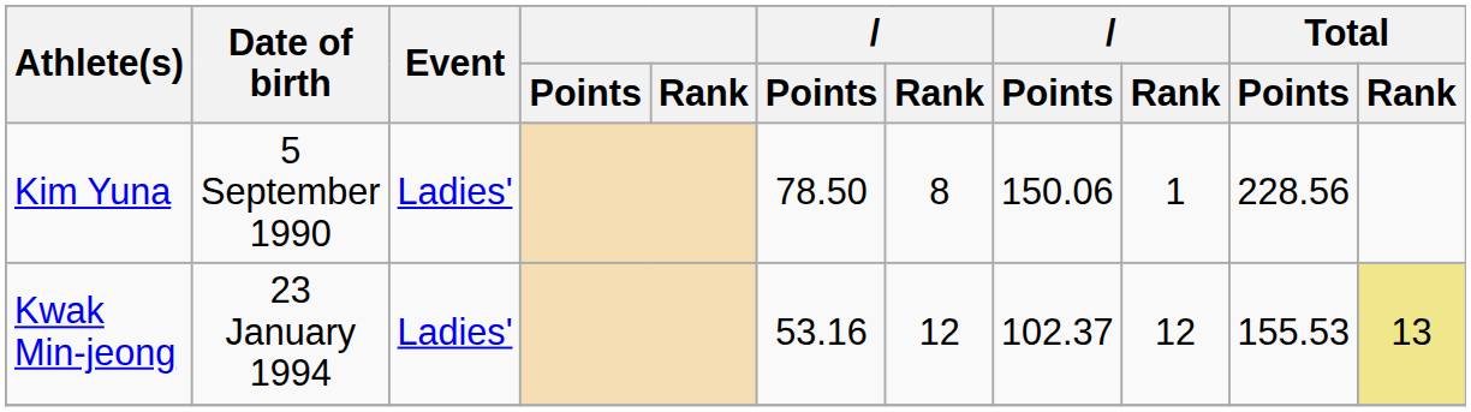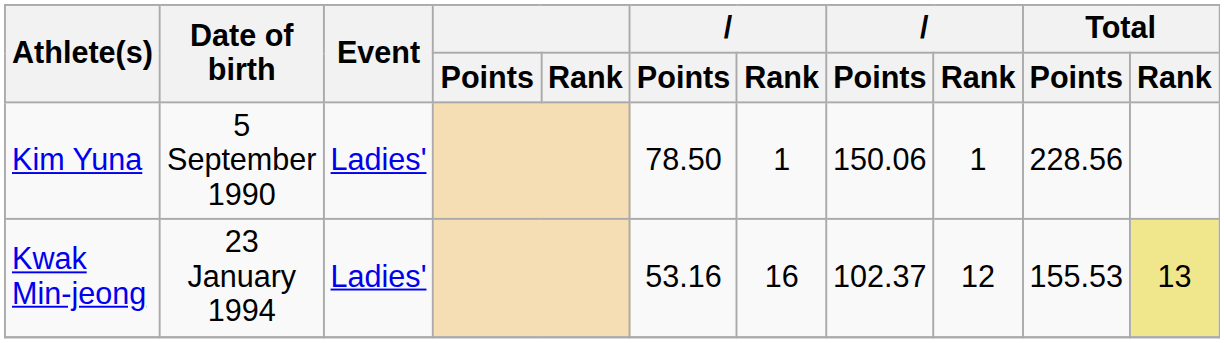Kim Yuna | column 7: 8 -> 1
Kwak Min-jeong | column 7: 12 -> 16
